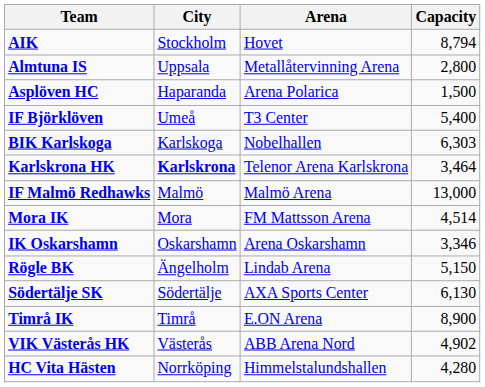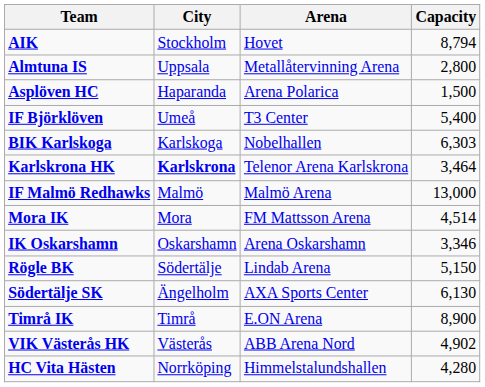Rögle BK | City: Ängelholm -> Södertälje
Södertälje SK | City: Södertälje -> Ängelholm
